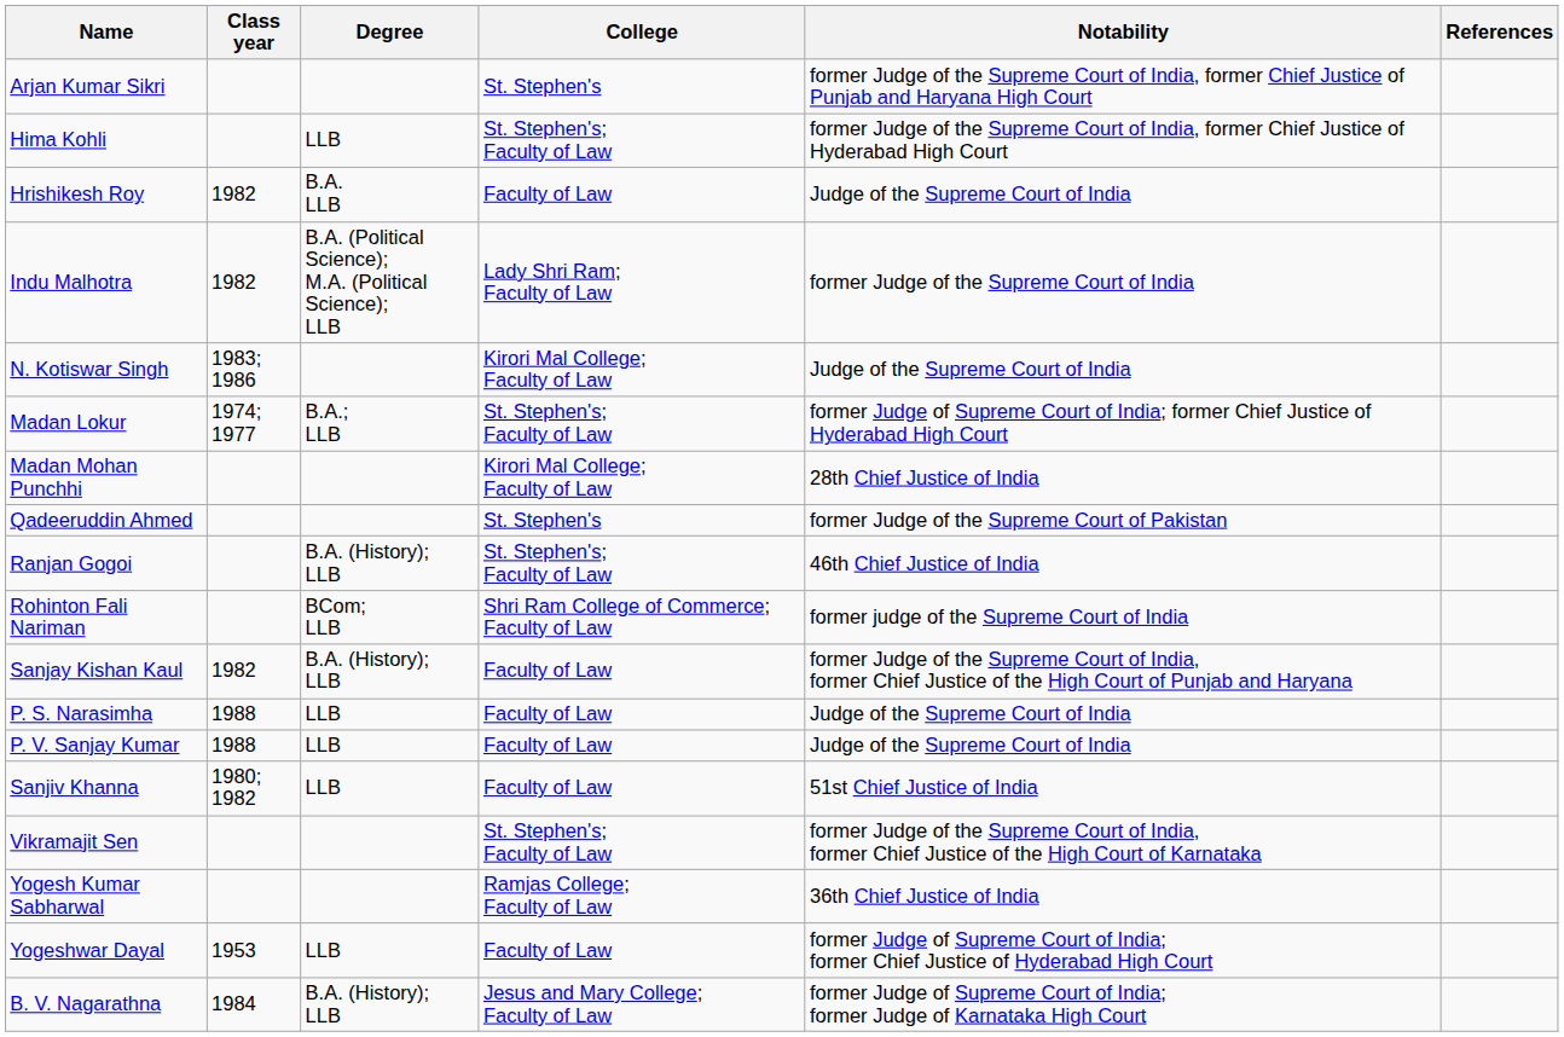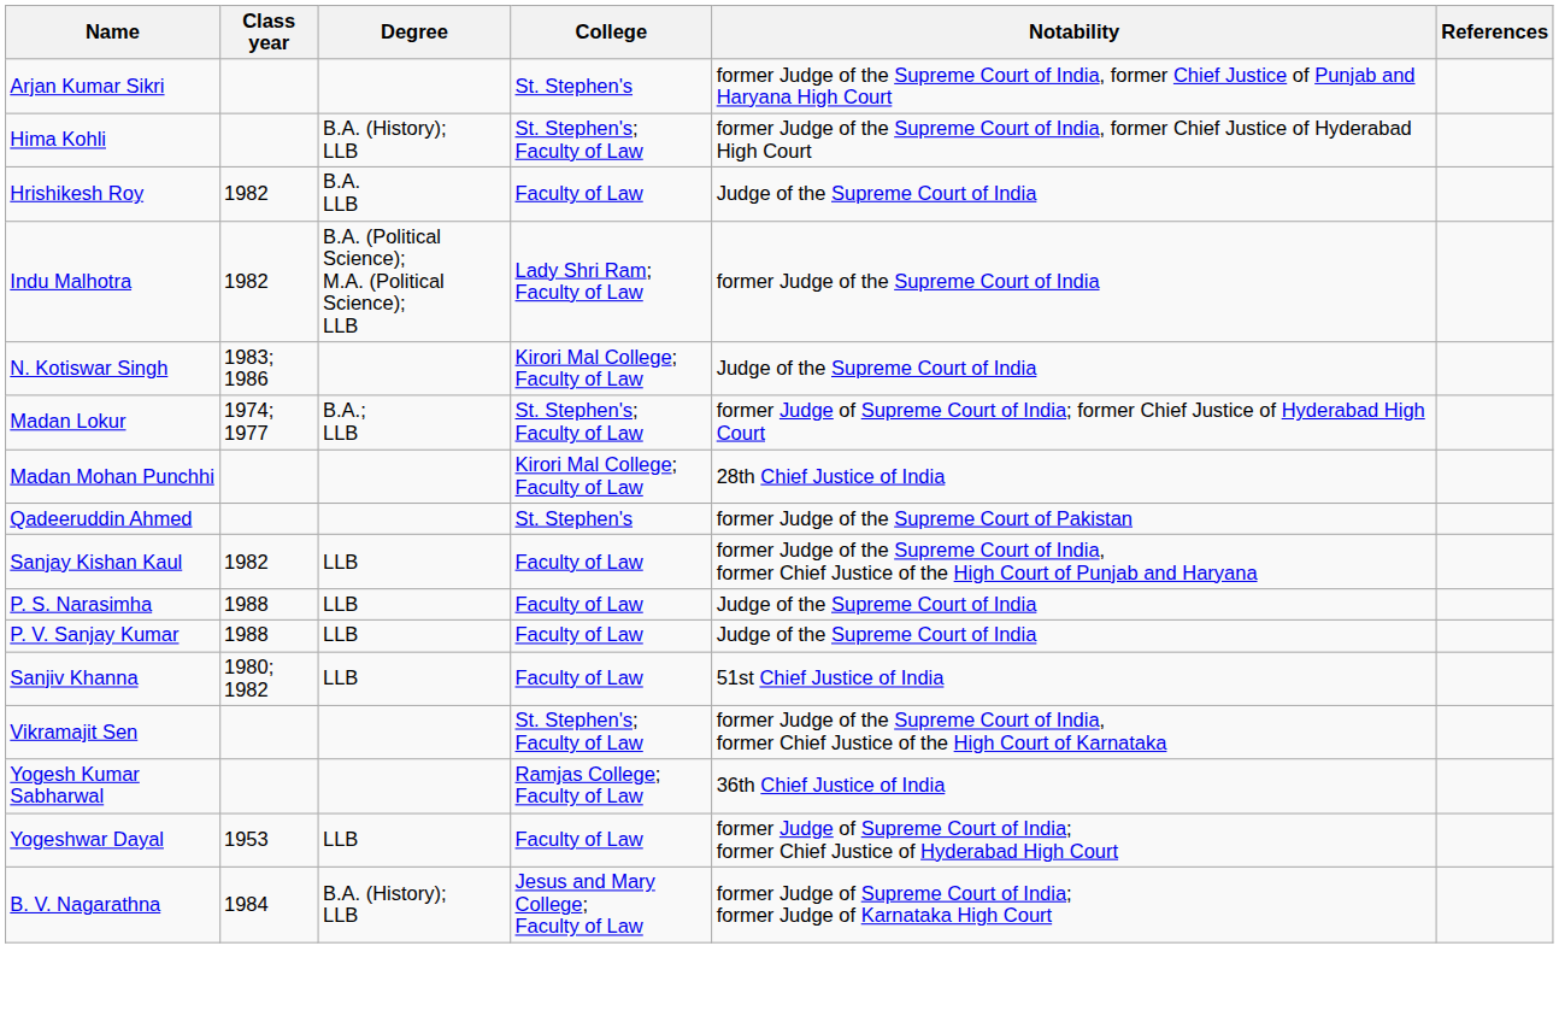Hima Kohli | Degree: LLB -> B.A. (History); LLB
- row: Ranjan Gogoi | B.A. (History); LLB | St. Stephen's; Faculty of Law | 46th Chief Justice of India
- row: Rohinton Fali Nariman | BCom; LLB | Shri Ram College of Commerce; Faculty of Law | former judge of the Supreme Court of India
Sanjay Kishan Kaul | Degree: B.A. (History); LLB -> LLB
